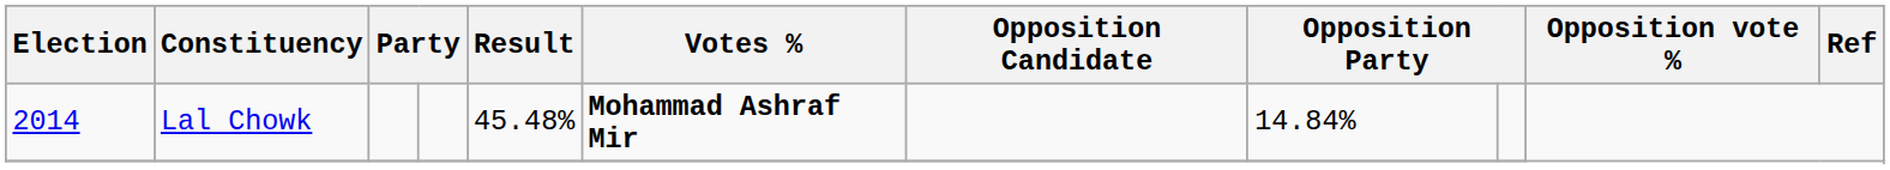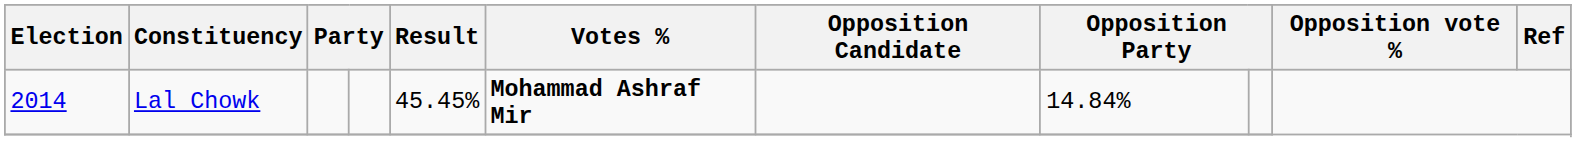Lal Chowk | Result: 45.48% -> 45.45%
